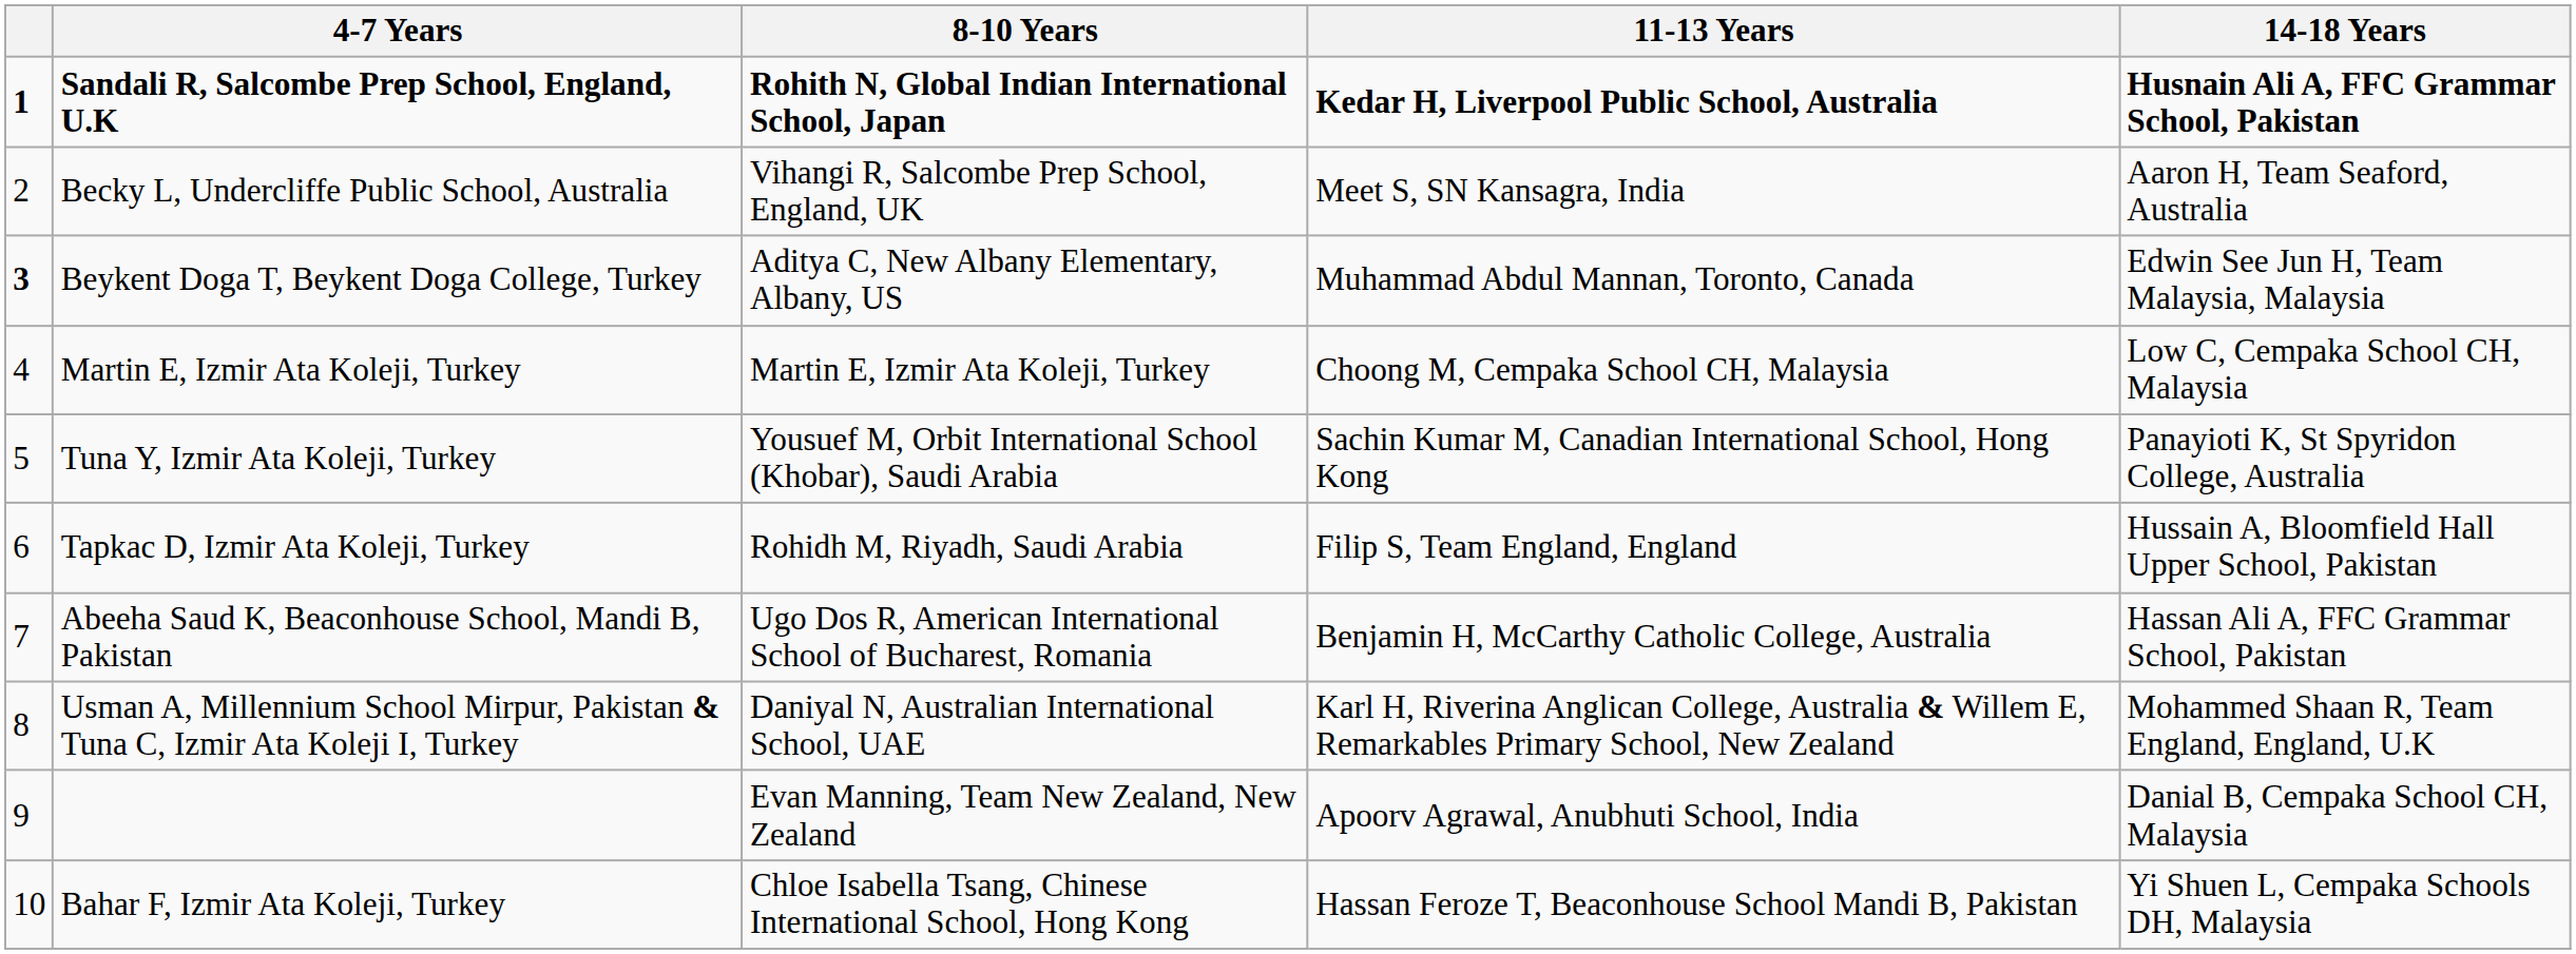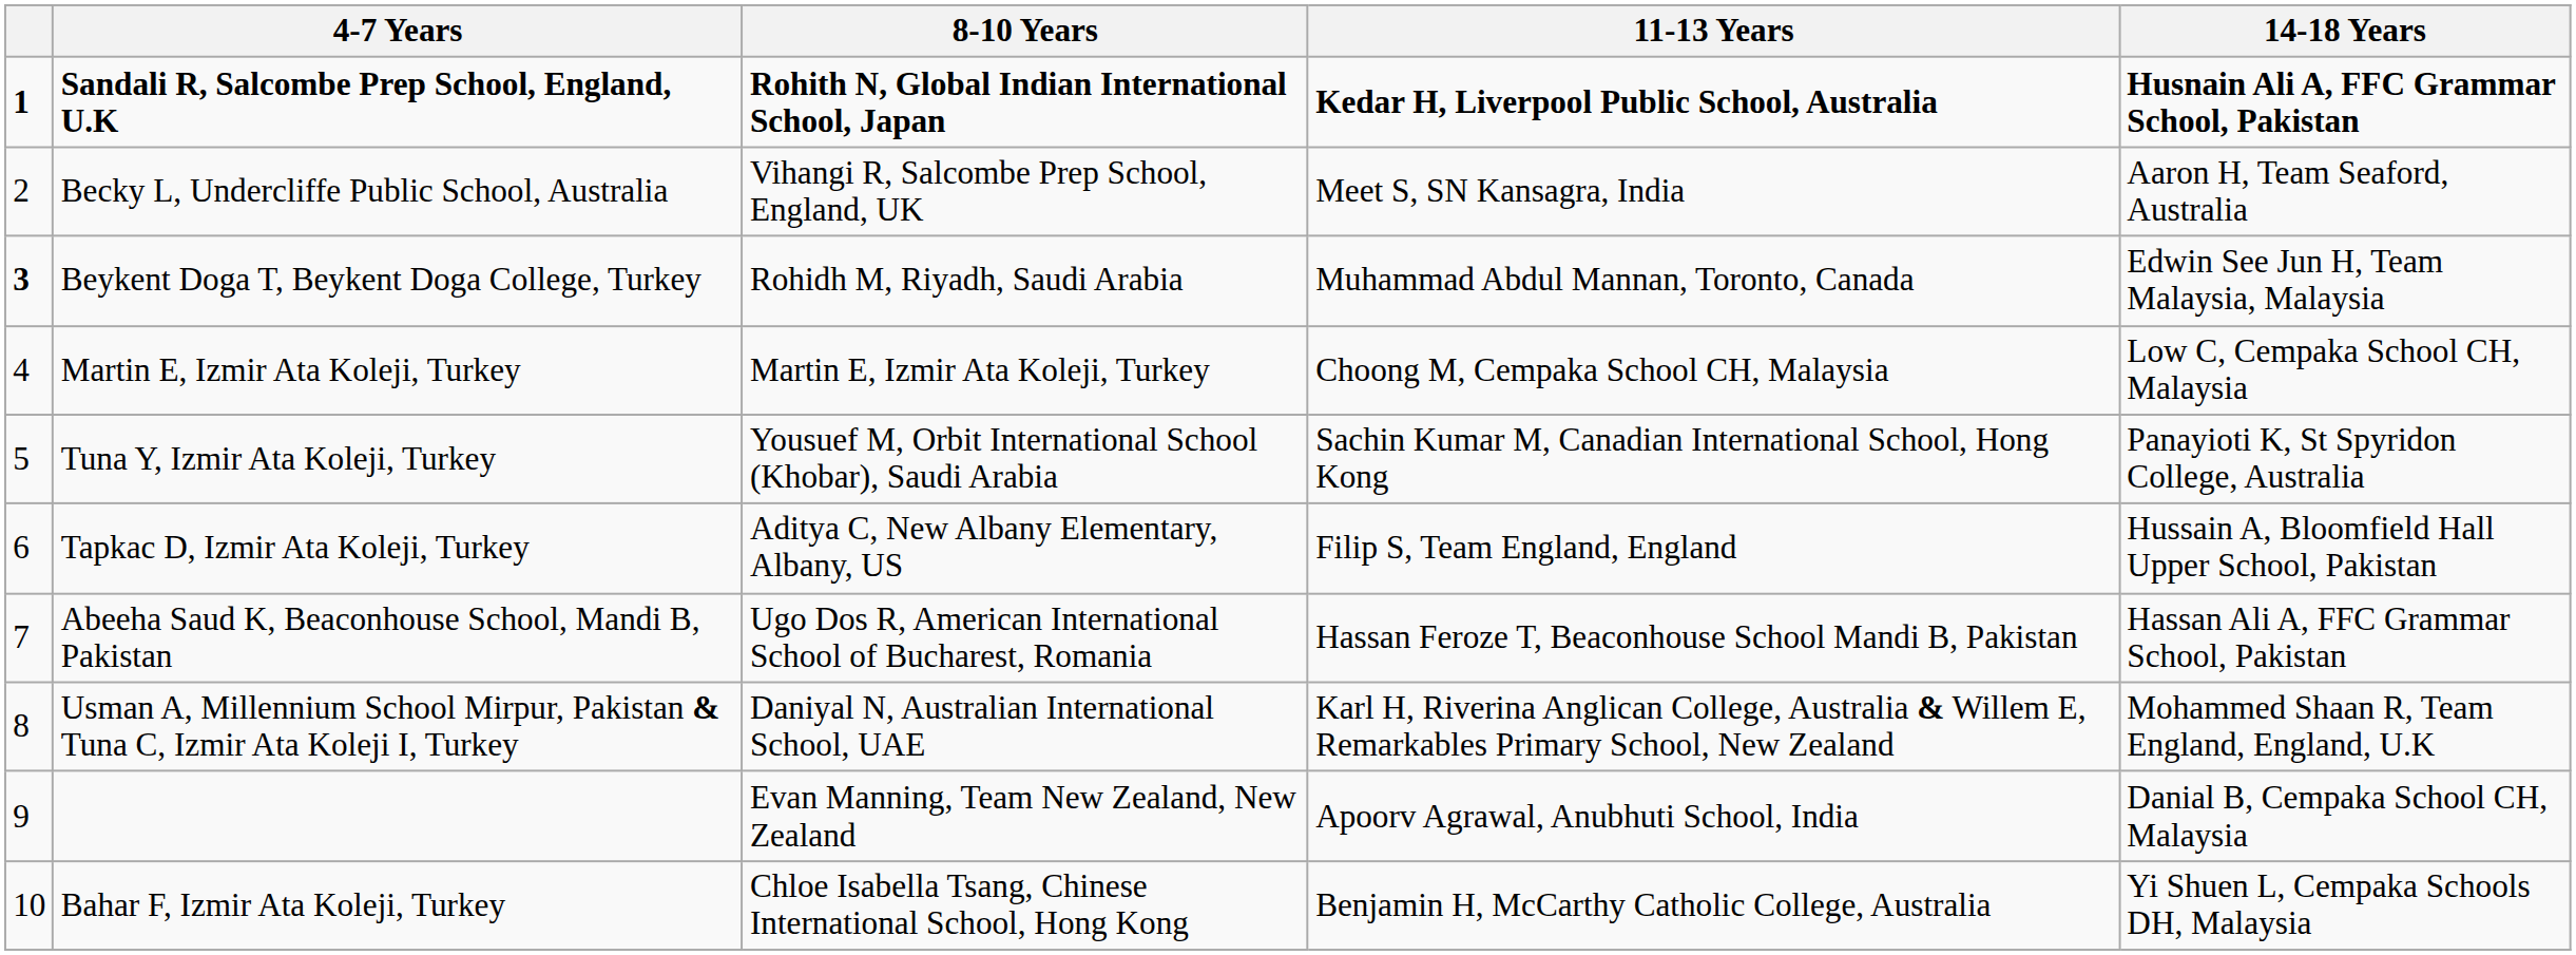Beykent Doga T, Beykent Doga College, Turkey | 8-10 Years: Aditya C, New Albany Elementary, Albany, US -> Rohidh M, Riyadh, Saudi Arabia
Tapkac D, Izmir Ata Koleji, Turkey | 8-10 Years: Rohidh M, Riyadh, Saudi Arabia -> Aditya C, New Albany Elementary, Albany, US
Abeeha Saud K, Beaconhouse School, Mandi B, Pakistan | 11-13 Years: Benjamin H, McCarthy Catholic College, Australia -> Hassan Feroze T, Beaconhouse School Mandi B, Pakistan
Bahar F, Izmir Ata Koleji, Turkey | 11-13 Years: Hassan Feroze T, Beaconhouse School Mandi B, Pakistan -> Benjamin H, McCarthy Catholic College, Australia
